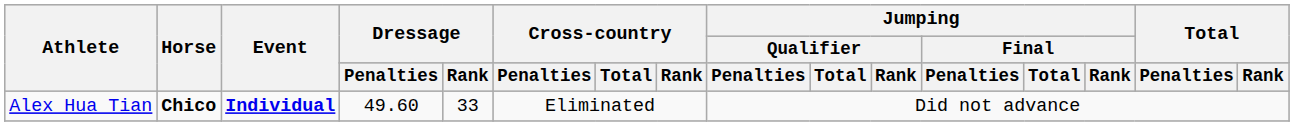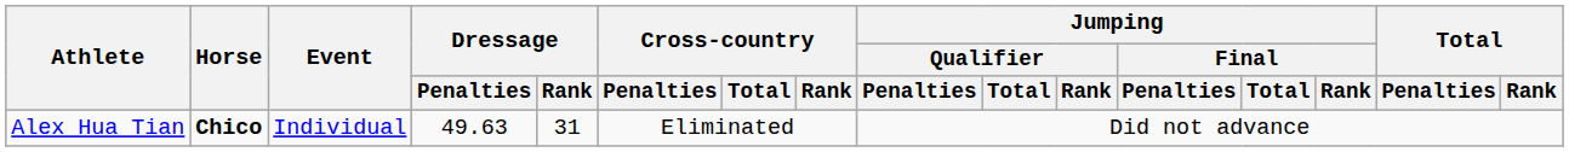Alex Hua Tian | Event: bold -> normal
Alex Hua Tian | Dressage / Penalties: 49.60 -> 49.63
Alex Hua Tian | Dressage / Rank: 33 -> 31
